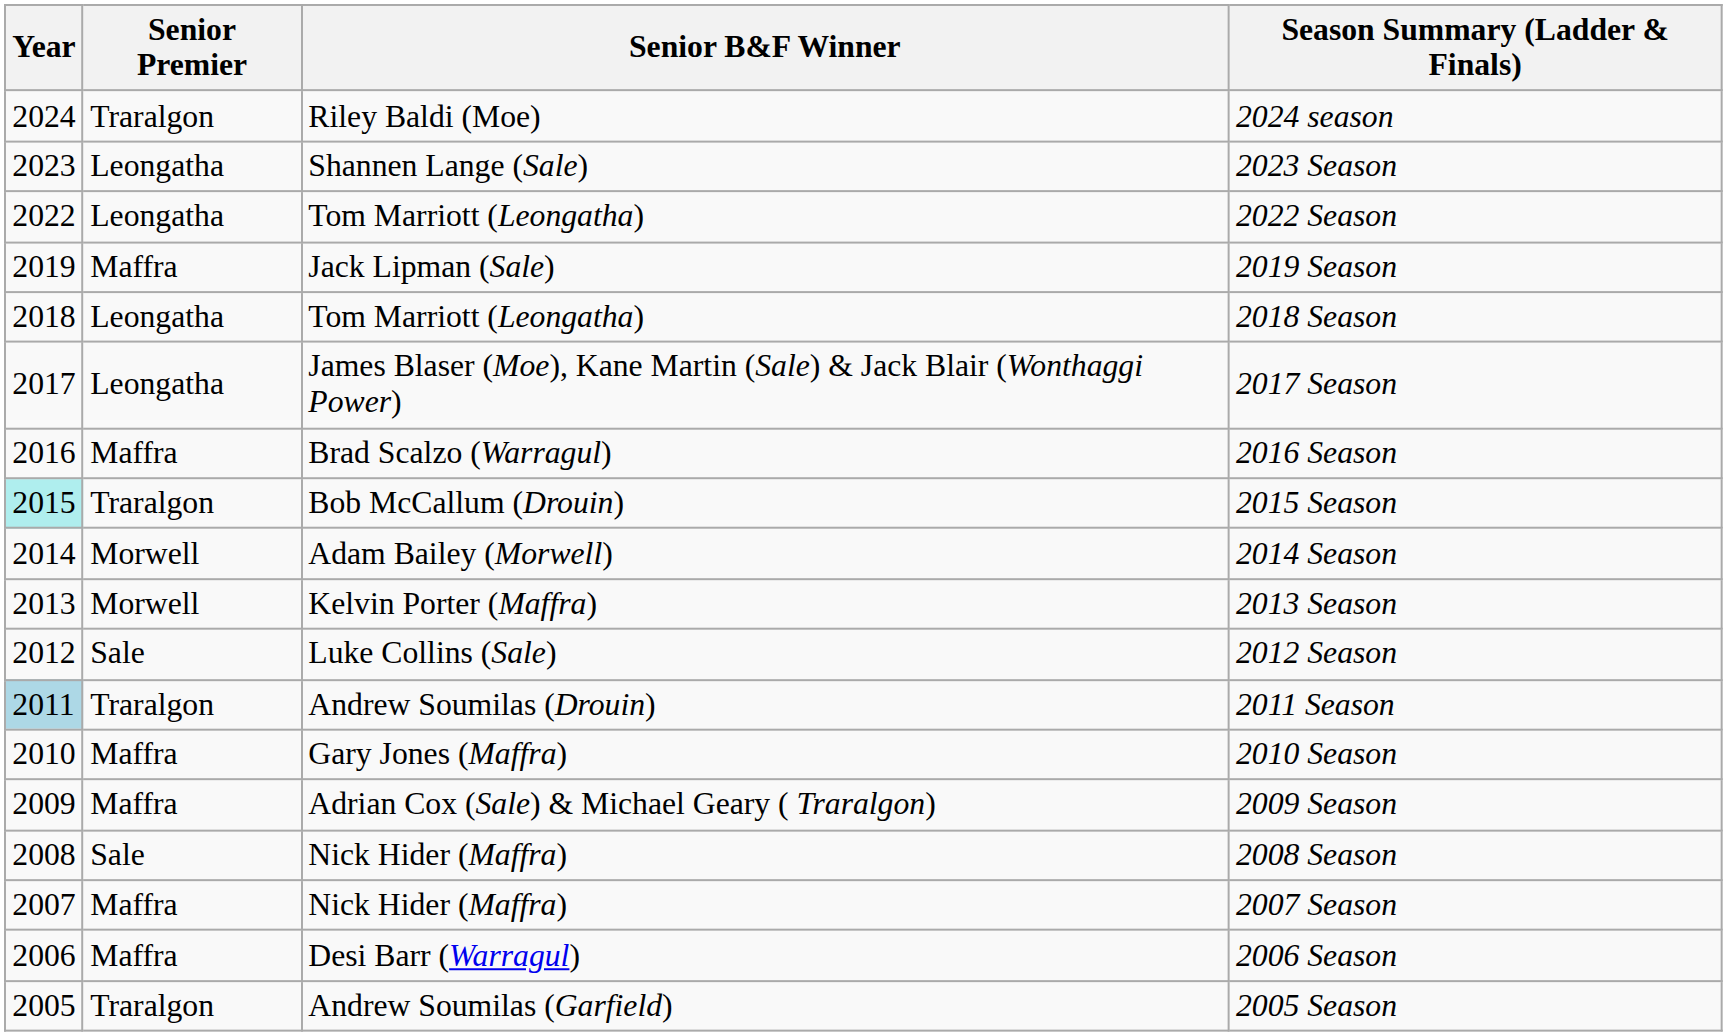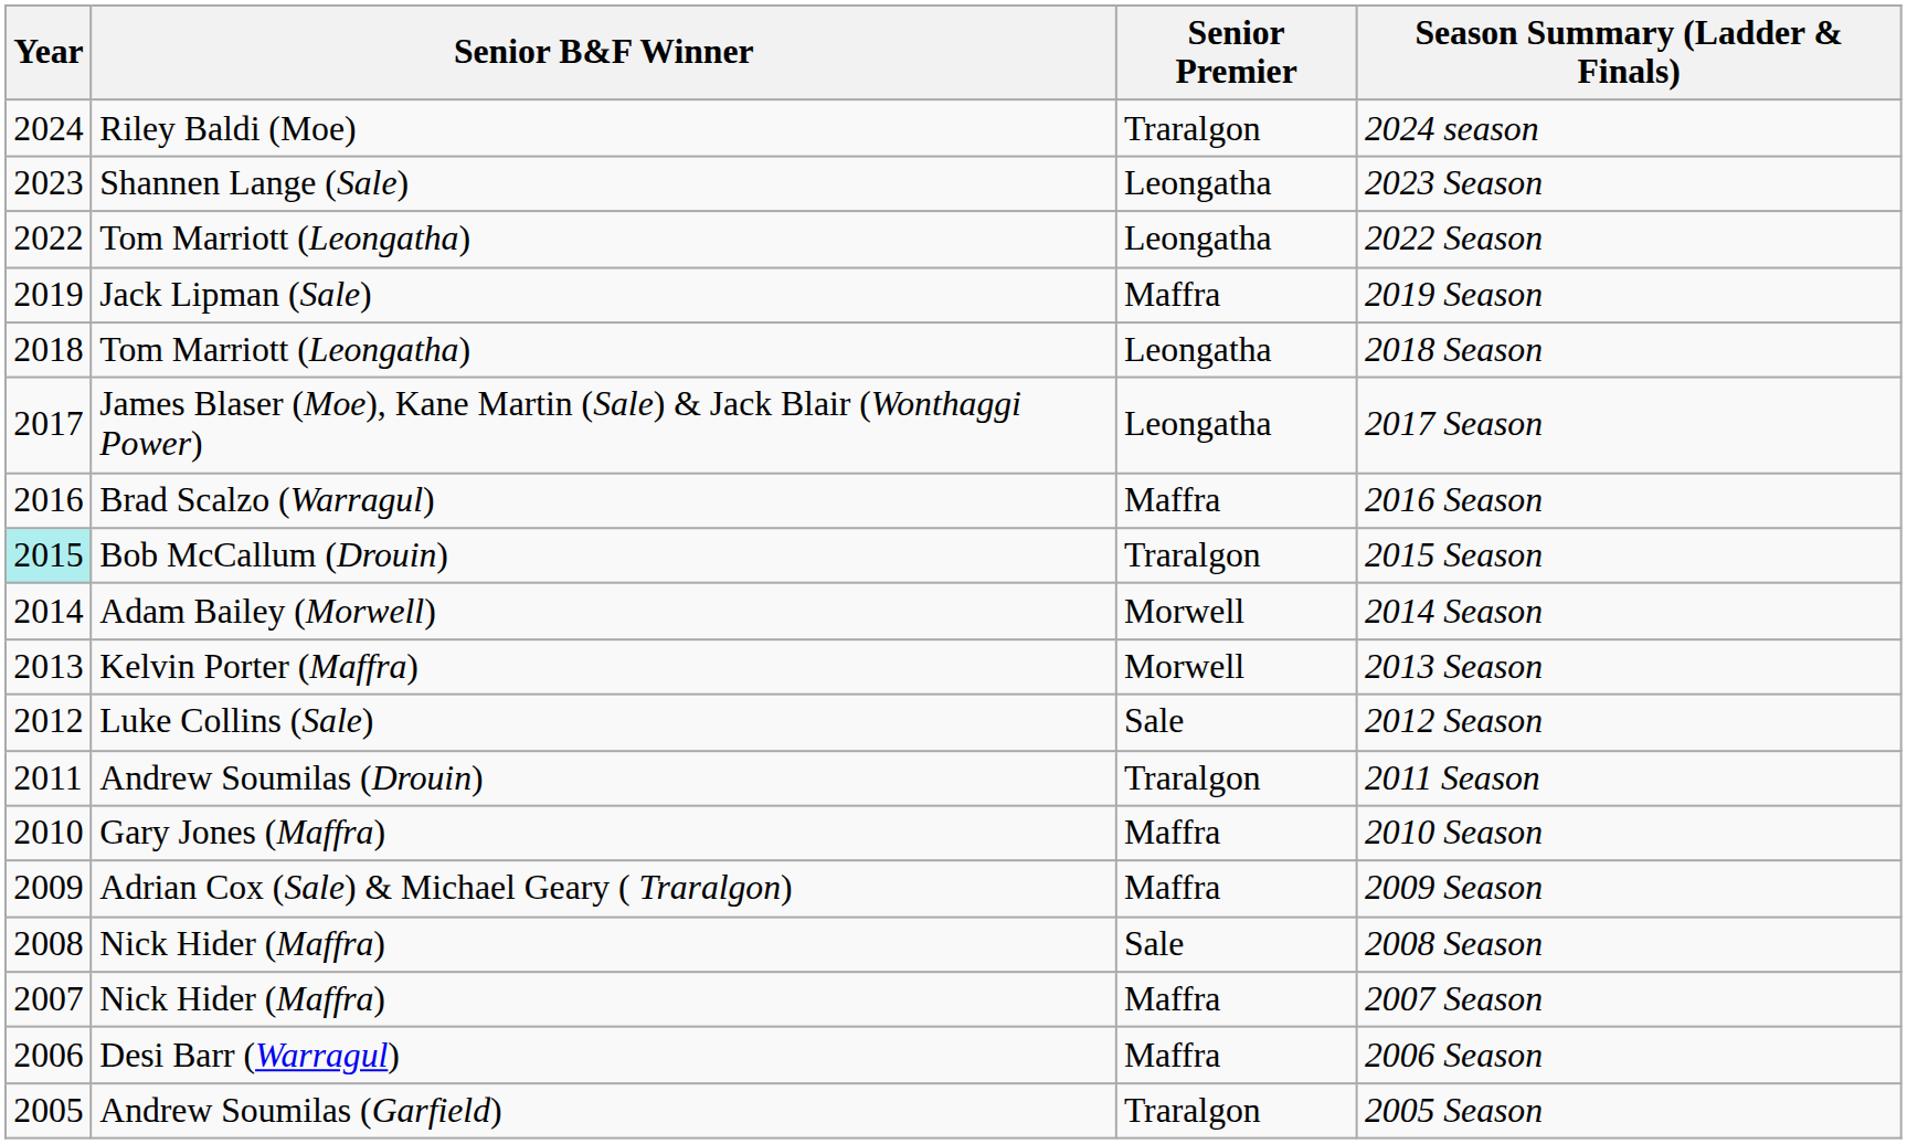columns swapped: Senior Premier <-> Senior B&F Winner
2011 Season | Year: lightblue background -> no background
